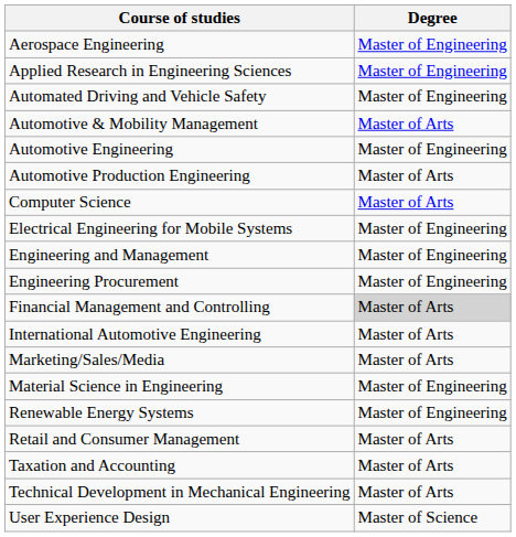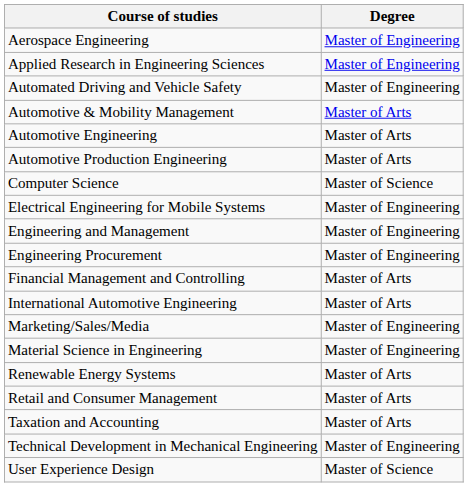Automotive Engineering | Degree: Master of Engineering -> Master of Arts
Computer Science | Degree: Master of Arts -> Master of Science
Financial Management and Controlling | Degree: lightgrey background -> no background
Marketing/Sales/Media | Degree: Master of Arts -> Master of Engineering
Renewable Energy Systems | Degree: Master of Engineering -> Master of Arts
Technical Development in Mechanical Engineering | Degree: Master of Arts -> Master of Engineering
